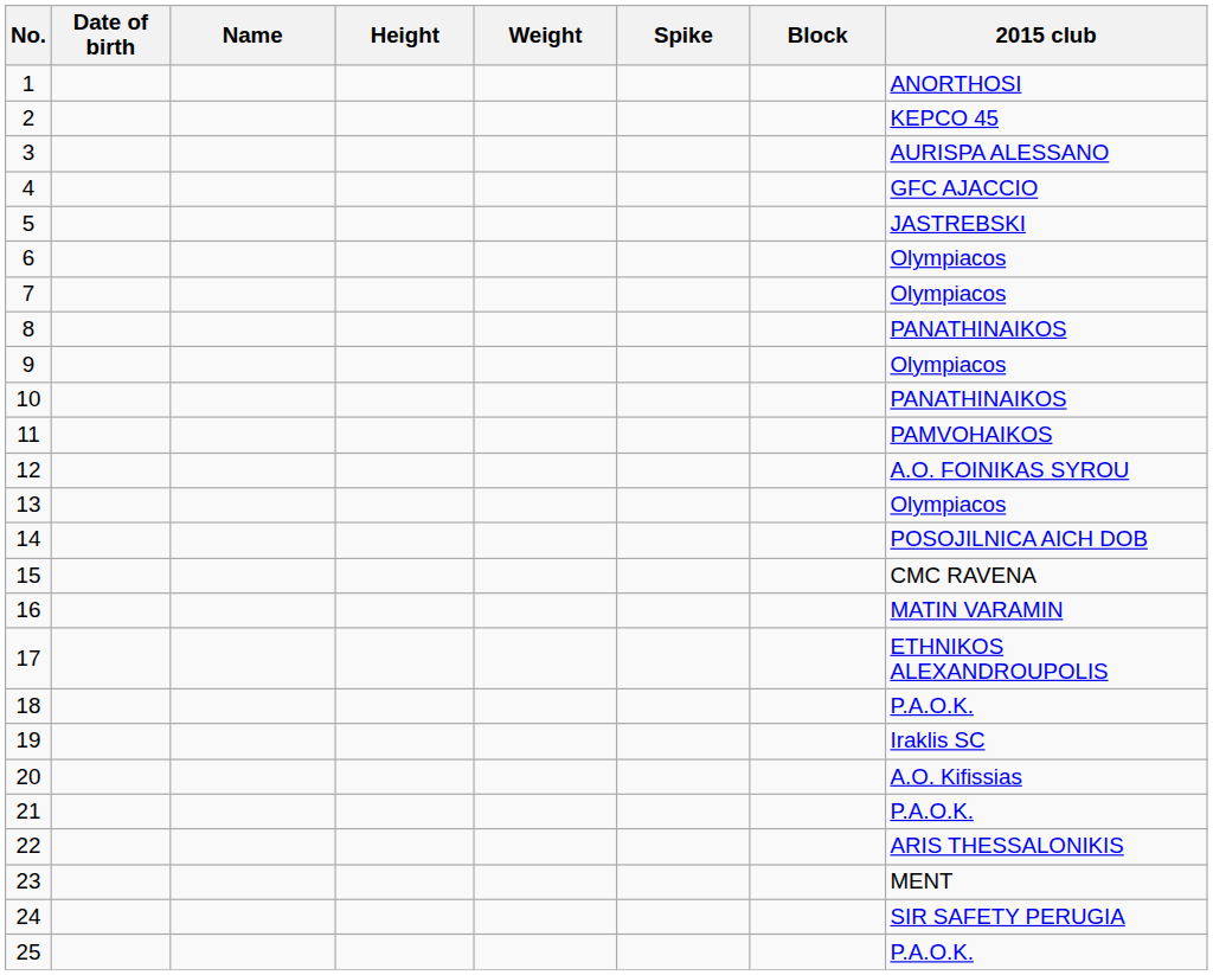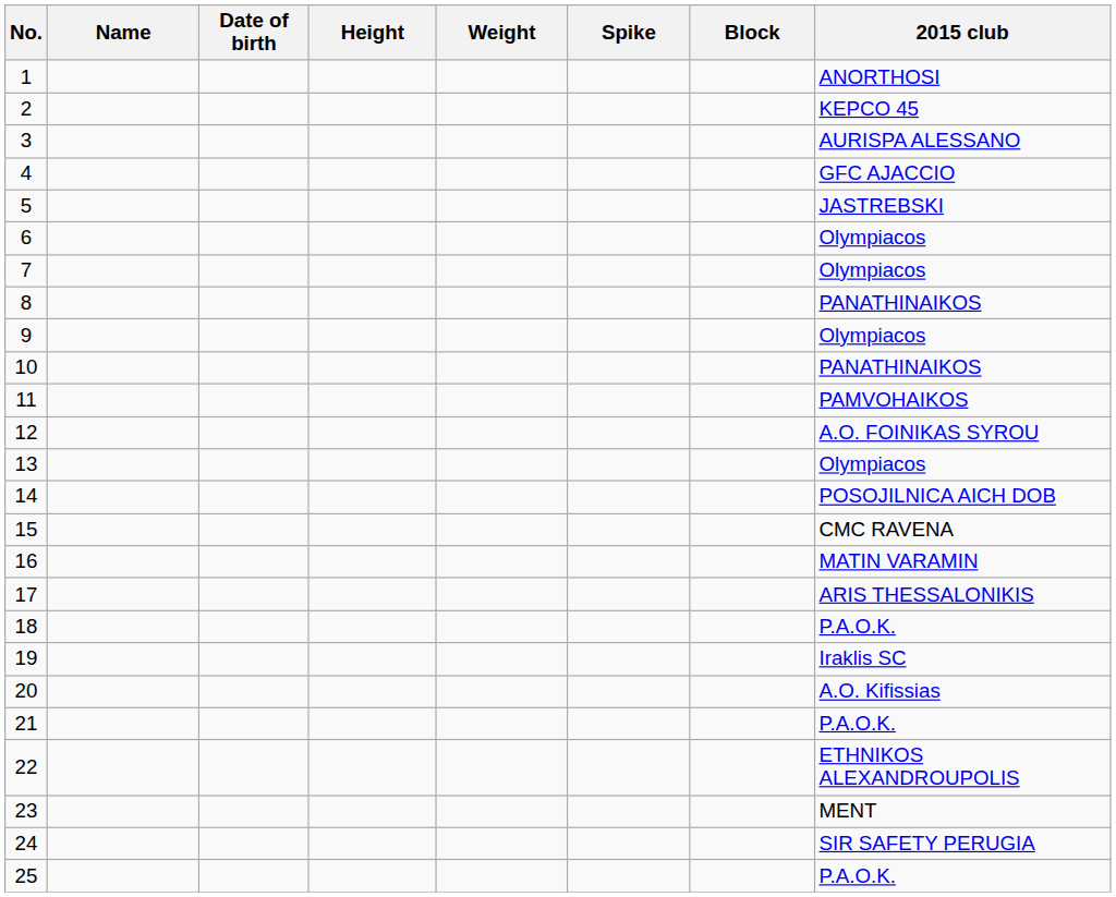columns swapped: Name <-> Date of birth
17 | 2015 club: ETHNIKOS ALEXANDROUPOLIS -> ARIS THESSALONIKIS
22 | 2015 club: ARIS THESSALONIKIS -> ETHNIKOS ALEXANDROUPOLIS
